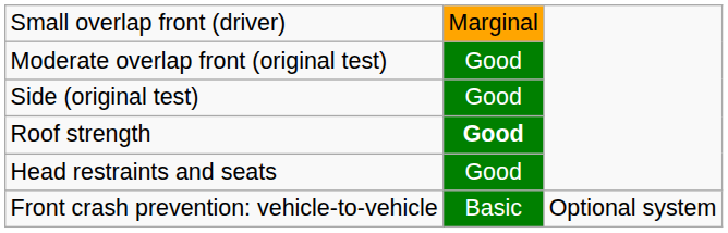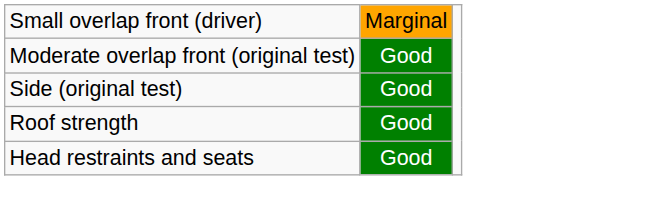Roof strength | column 2: bold -> normal
- row: Front crash prevention: vehicle-to-vehicle | Basic | Optional system
